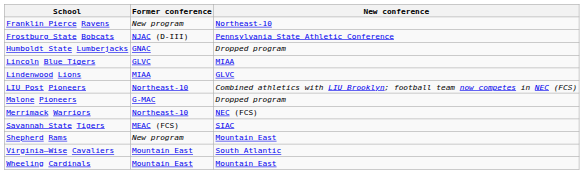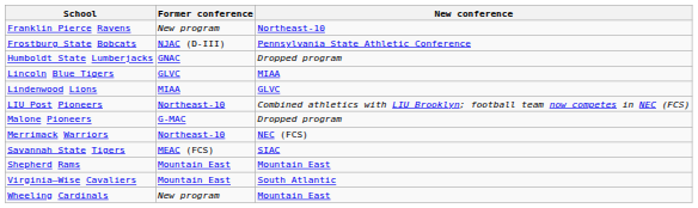Shepherd Rams | Former conference: New program -> Mountain East
Wheeling Cardinals | Former conference: Mountain East -> New program
